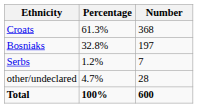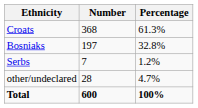columns swapped: Number <-> Percentage
